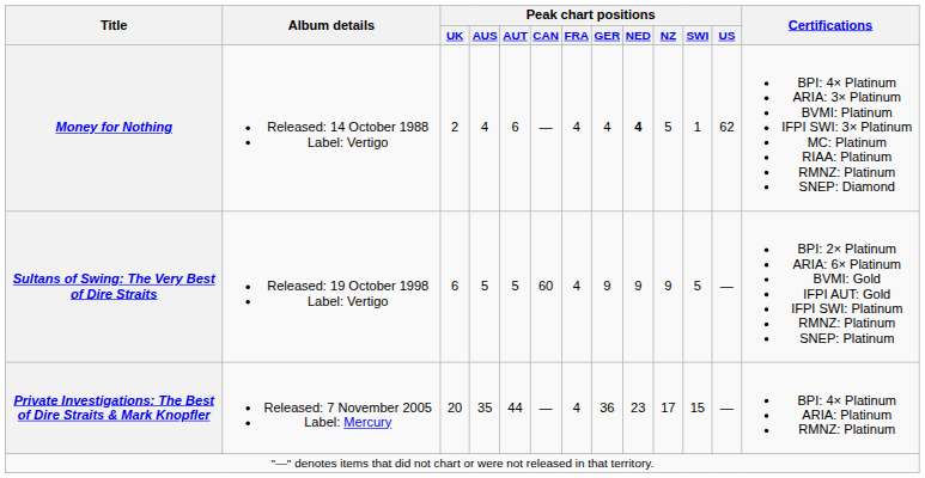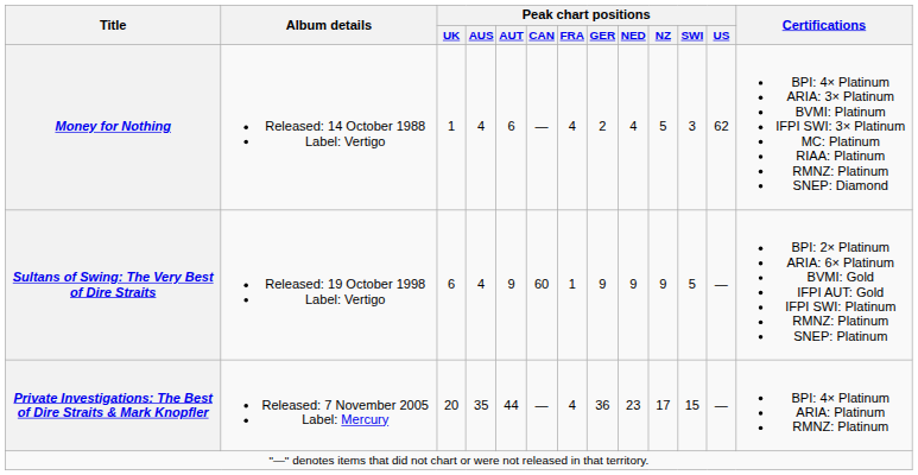Money for Nothing | Peak chart positions / UK: 2 -> 1
Money for Nothing | Peak chart positions / GER: 4 -> 2
Money for Nothing | Peak chart positions / NED: bold -> normal
Money for Nothing | Peak chart positions / SWI: 1 -> 3
Sultans of Swing: The Very Best of Dire Straits | Peak chart positions / AUS: 5 -> 4
Sultans of Swing: The Very Best of Dire Straits | Peak chart positions / AUT: 5 -> 9
Sultans of Swing: The Very Best of Dire Straits | Peak chart positions / FRA: 4 -> 1
